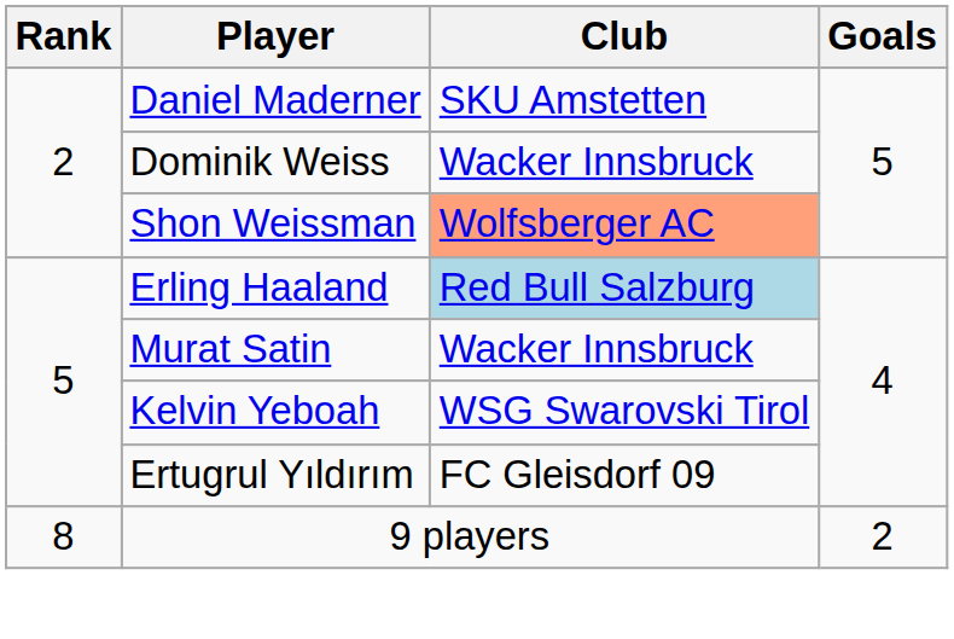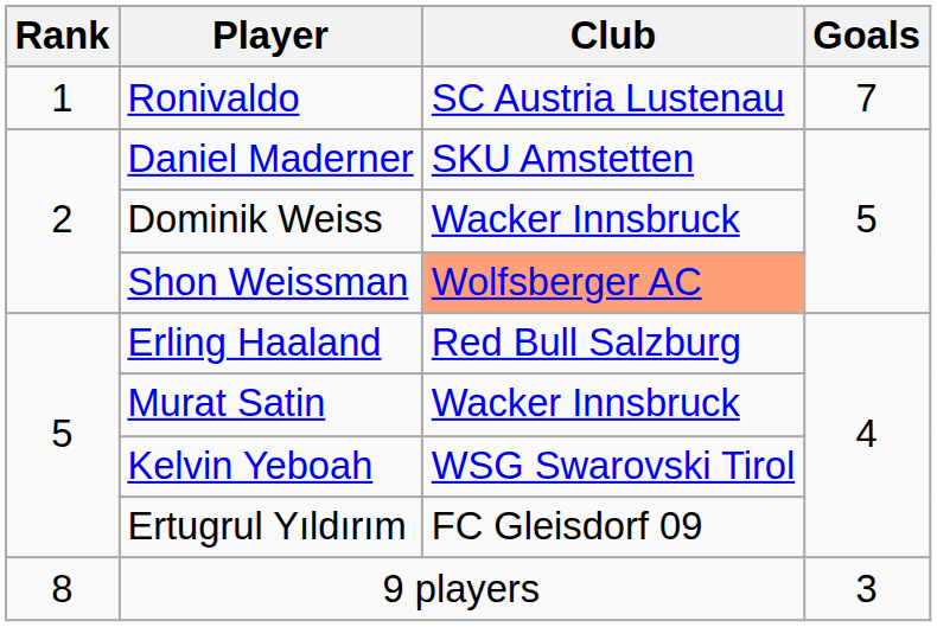+ row: 1 | Ronivaldo | SC Austria Lustenau | 7
Erling Haaland | Club: lightblue background -> no background
9 players | Goals: 2 -> 3
